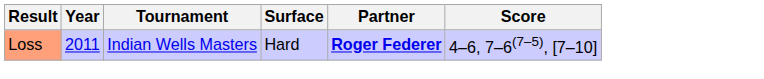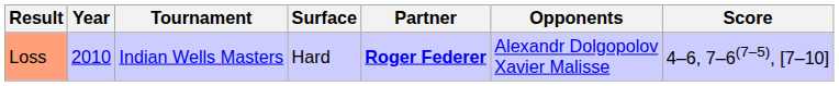+ column: Opponents | Alexandr Dolgopolov Xavier Malisse
Loss | Year: 2011 -> 2010
